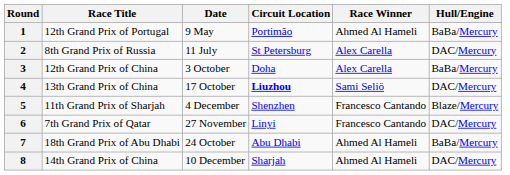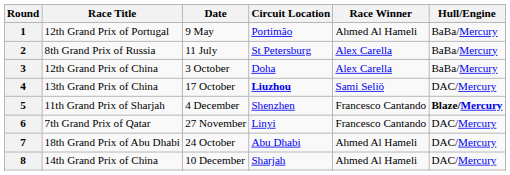2 | Hull/Engine: DAC/Mercury -> BaBa/Mercury
5 | Hull/Engine: normal -> bold
7 | Hull/Engine: BaBa/Mercury -> DAC/Mercury
